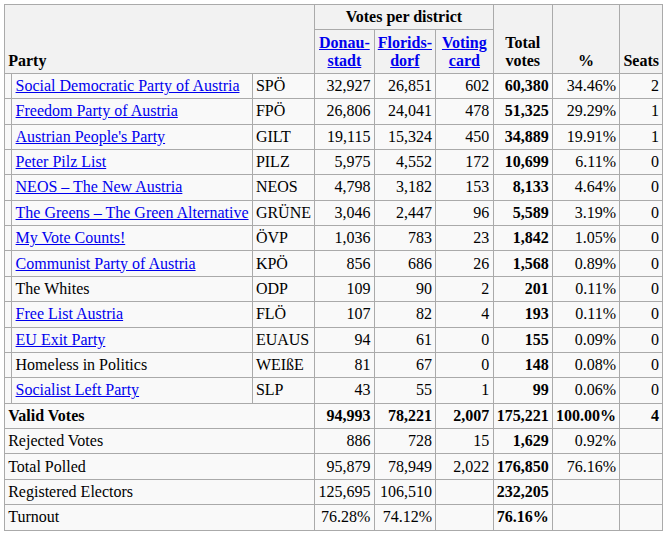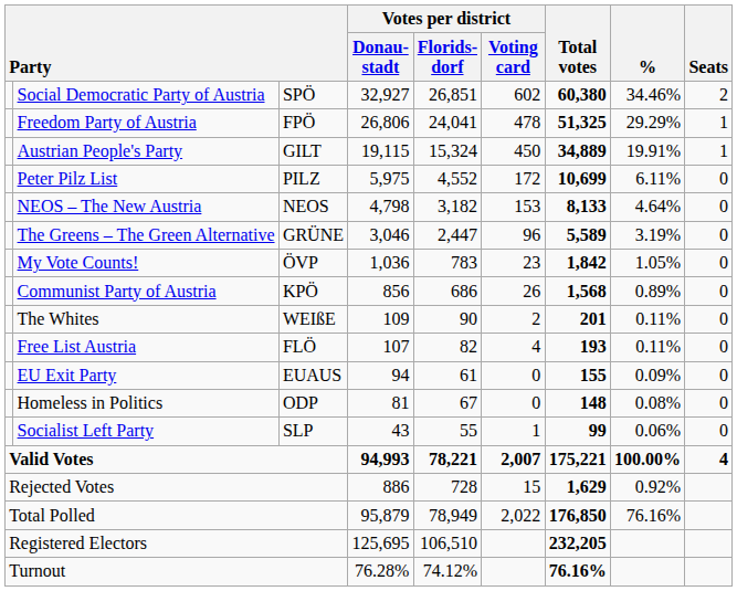The Whites | column 3: ODP -> WEIßE
Homeless in Politics | column 3: WEIßE -> ODP
